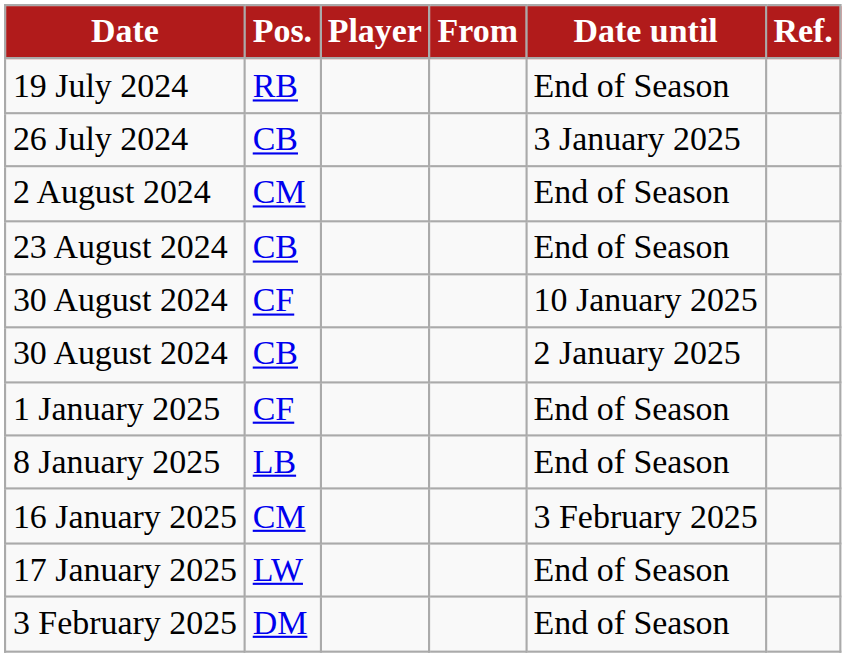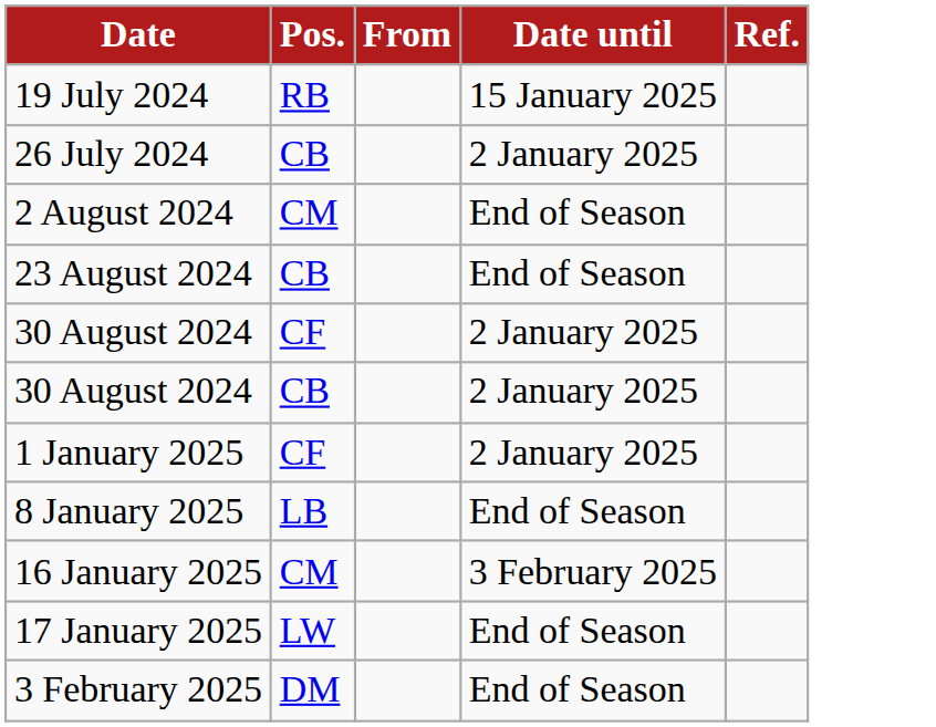- column: Player
19 July 2024 | Date until: End of Season -> 15 January 2025
26 July 2024 | Date until: 3 January 2025 -> 2 January 2025
30 August 2024 / CF | Date until: 10 January 2025 -> 2 January 2025
1 January 2025 | Date until: End of Season -> 2 January 2025
